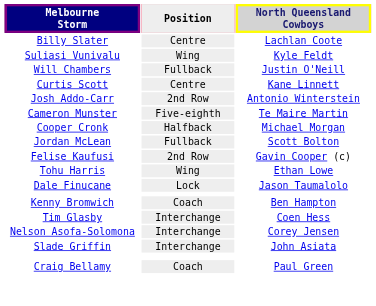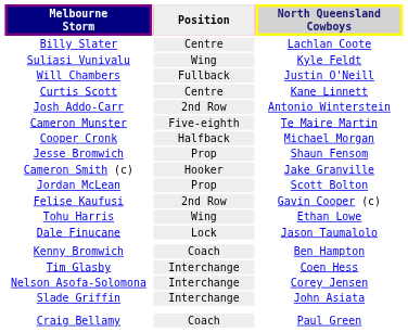+ row: Jesse Bromwich | Prop | Shaun Fensom
+ row: Cameron Smith (c) | Hooker | Jake Granville
Jordan McLean | Position: Fullback -> Prop
